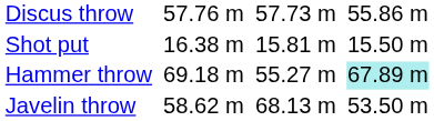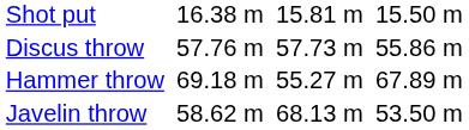rows swapped: Shot put <-> Discus throw
Hammer throw | column 7: paleturquoise background -> no background
